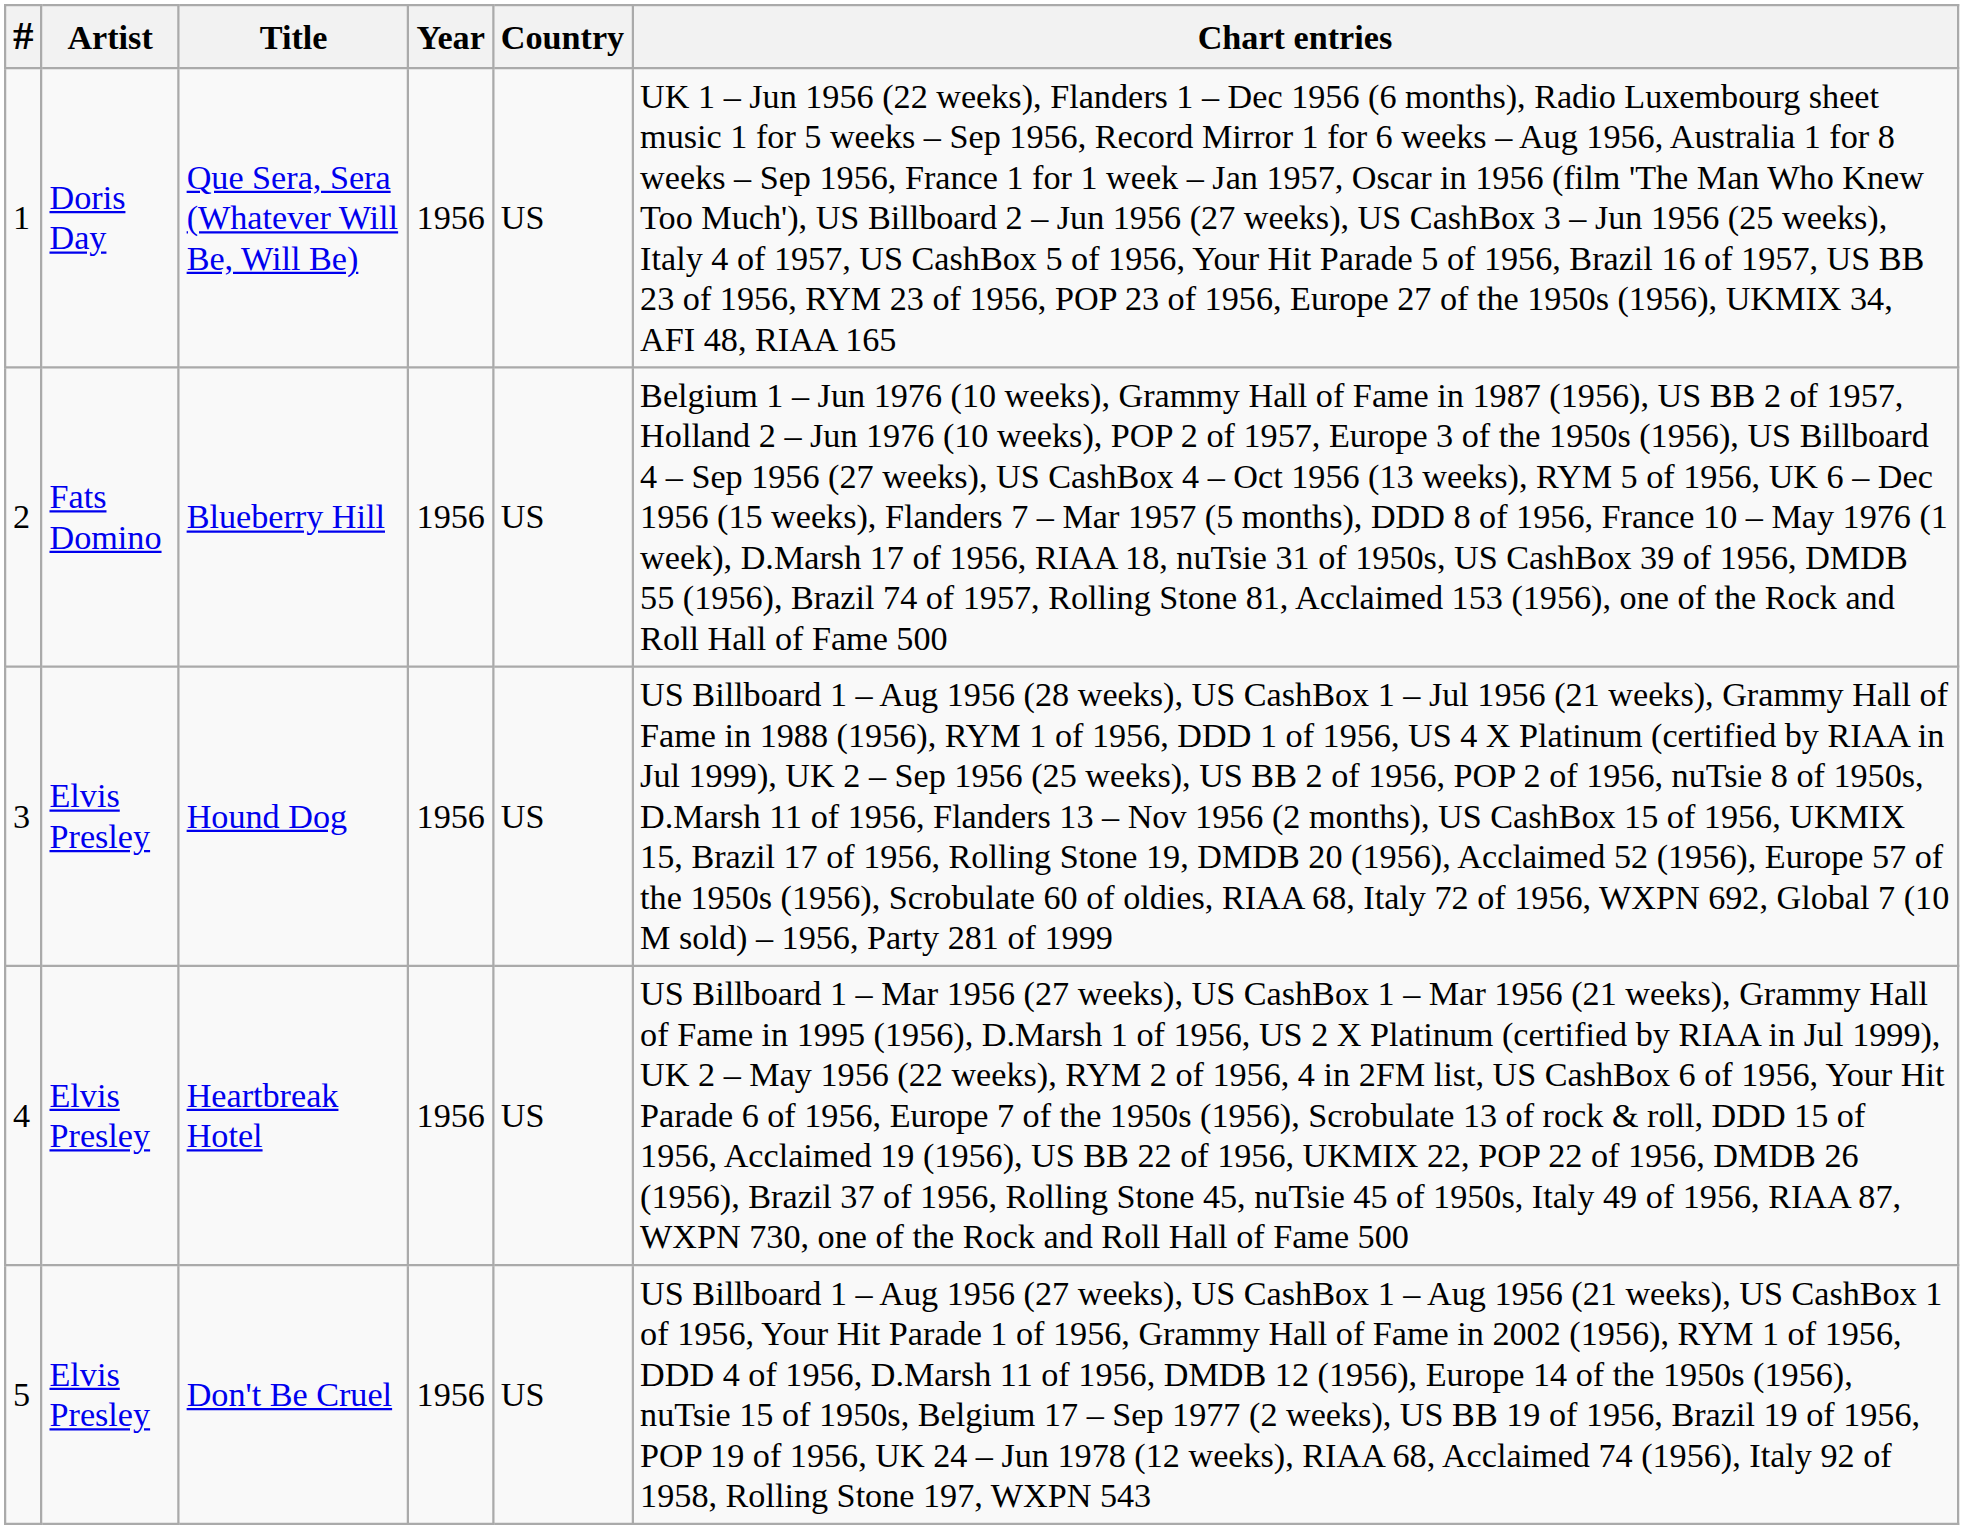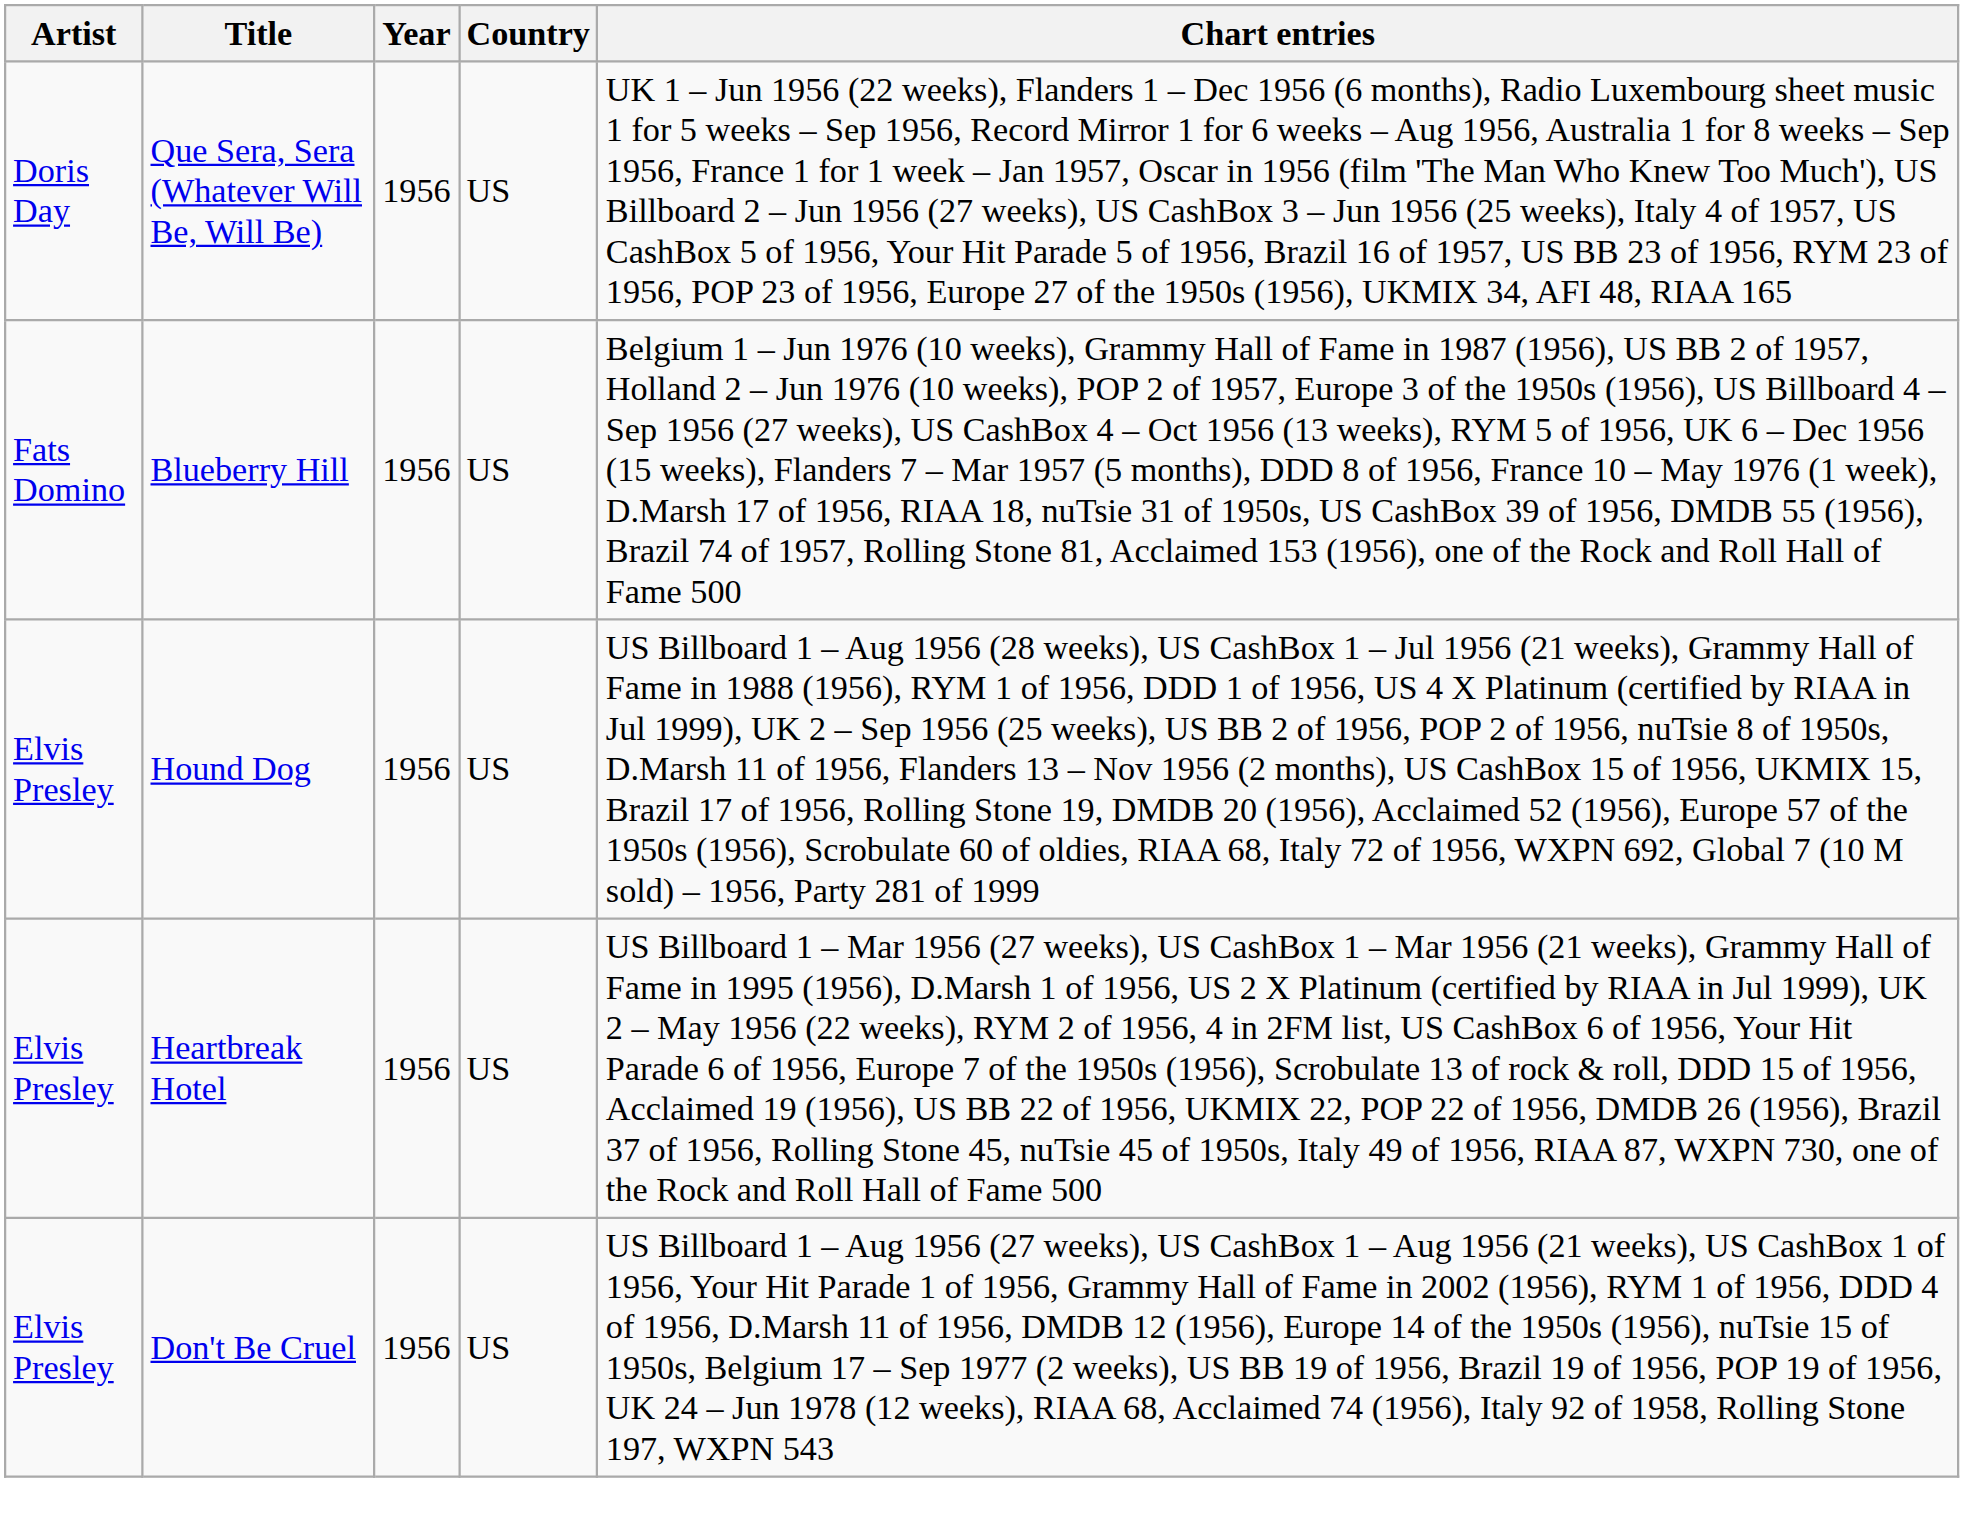- column: # | 1 | 2 | 3 | 4 | 5
